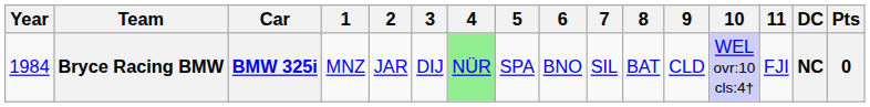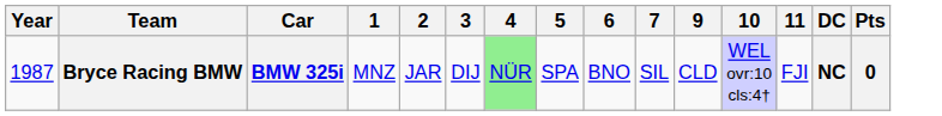- column: 8 | BAT
Bryce Racing BMW | Year: 1984 -> 1987
